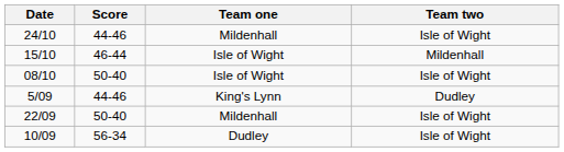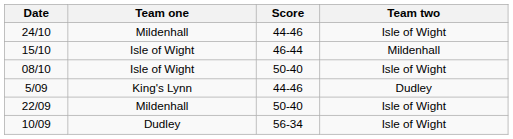columns swapped: Team one <-> Score
